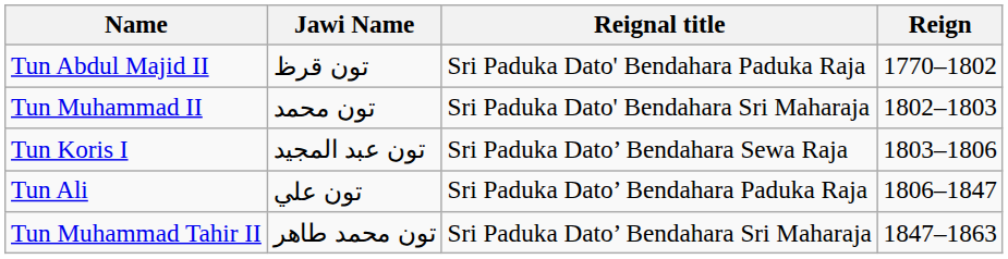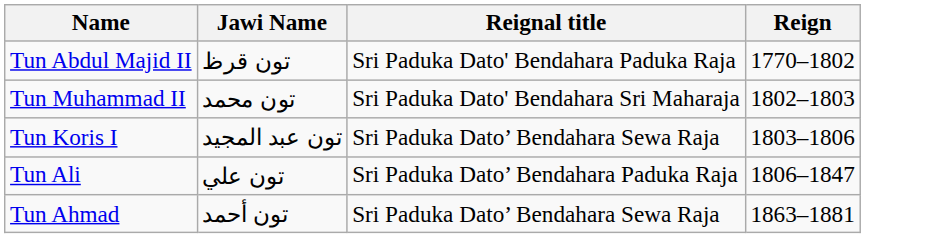- row: Tun Muhammad Tahir II | تون محمد طاهر | Sri Paduka Dato’ Bendahara Sri Maharaja | 1847–1863
+ row: Tun Ahmad | تون أحمد | Sri Paduka Dato’ Bendahara Sewa Raja | 1863–1881
